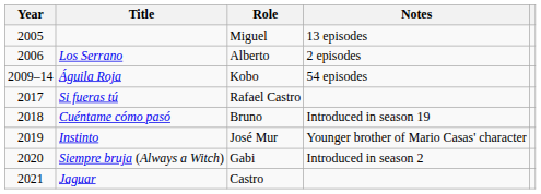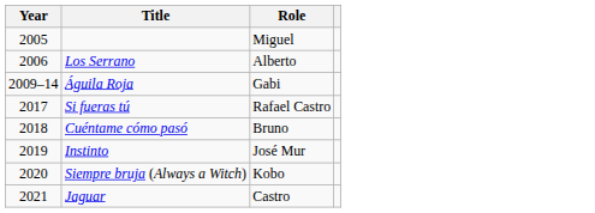- column: Notes | 13 episodes | 2 episodes | 54 episodes | Introduced in season 19 | Younger brother of Mario Casas' character | Introduced in season 2
Águila Roja | Role: Kobo -> Gabi
Siempre bruja (Always a Witch) | Role: Gabi -> Kobo
